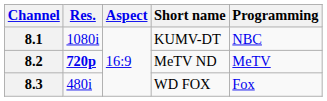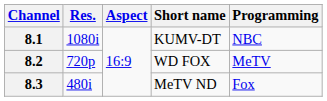8.2 | Res.: bold -> normal
8.2 | Short name: MeTV ND -> WD FOX
8.3 | Short name: WD FOX -> MeTV ND
